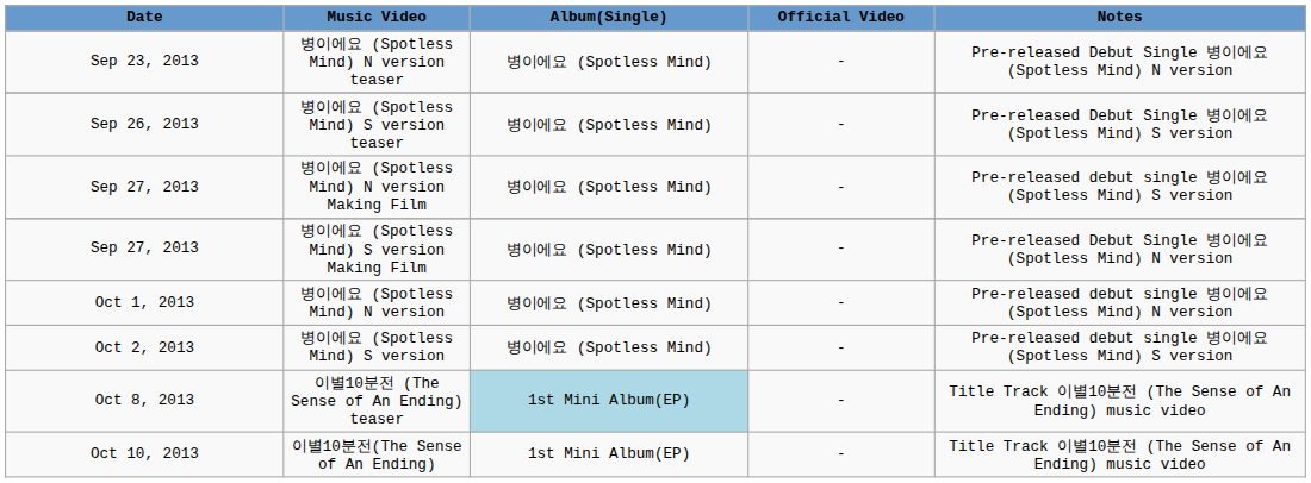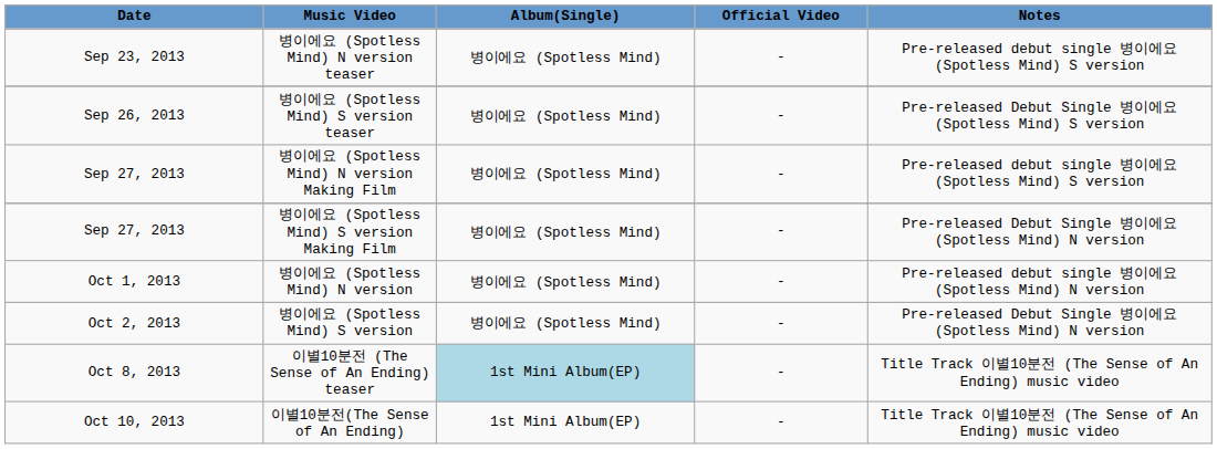병이에요 (Spotless Mind) N version teaser | Notes: Pre-released Debut Single 병이에요 (Spotless Mind) N version -> Pre-released debut single 병이에요 (Spotless Mind) S version
병이에요 (Spotless Mind) S version | Notes: Pre-released debut single 병이에요 (Spotless Mind) S version -> Pre-released Debut Single 병이에요 (Spotless Mind) N version
